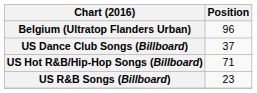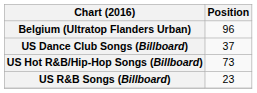US Hot R&B/Hip-Hop Songs (Billboard) | Position: 71 -> 73
